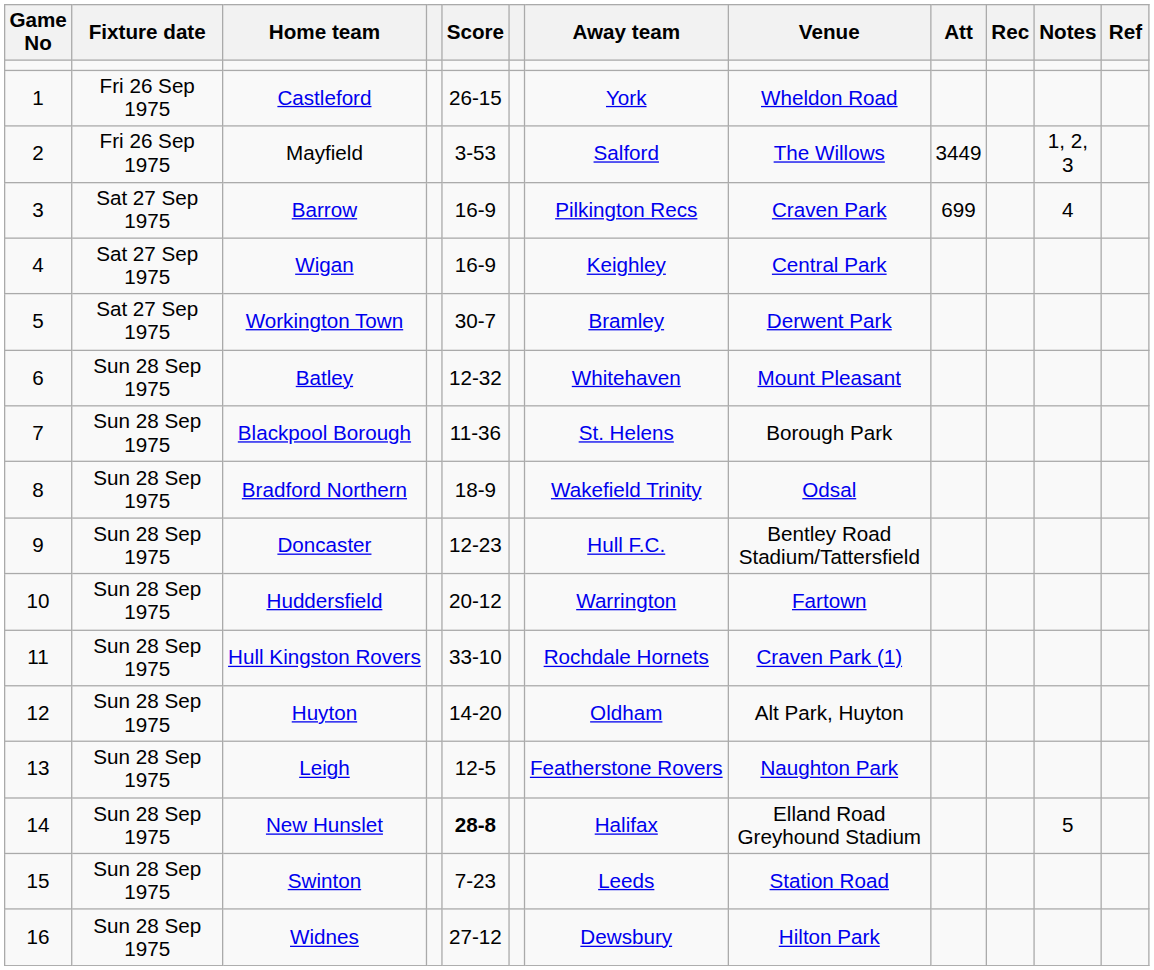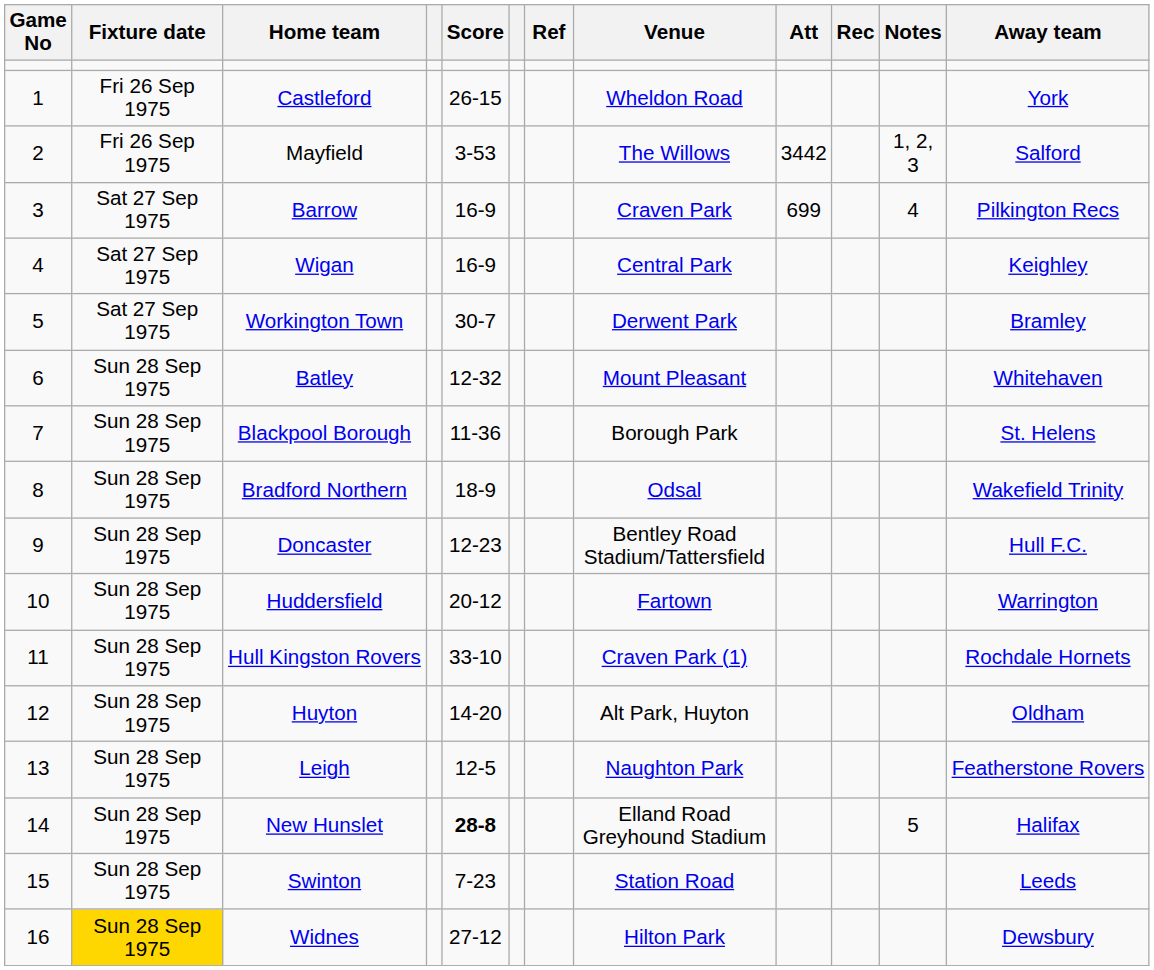columns swapped: Away team <-> Ref
Mayfield | Att: 3449 -> 3442
Widnes | Fixture date: no background -> gold background
